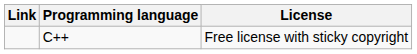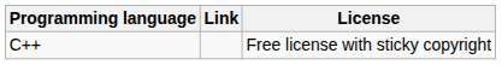columns swapped: Link <-> Programming language
